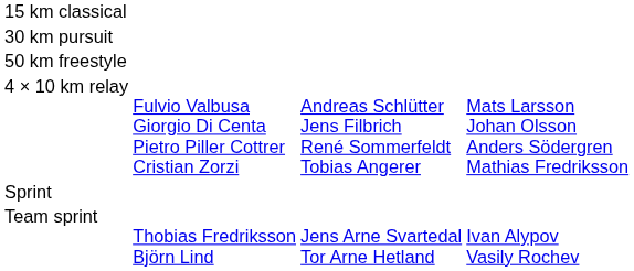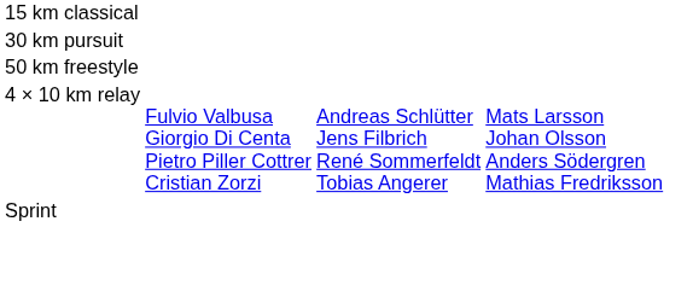- row: Team sprint | Thobias Fredriksson Björn Lind | Jens Arne Svartedal Tor Arne Hetland | Ivan Alypov Vasily Rochev
